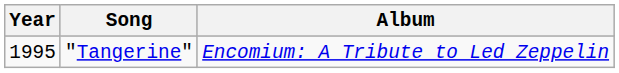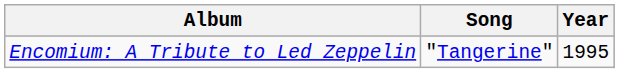columns swapped: Year <-> Album
